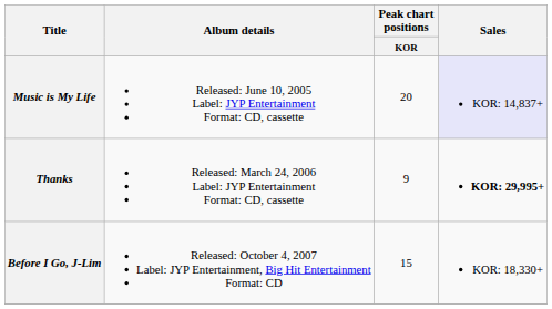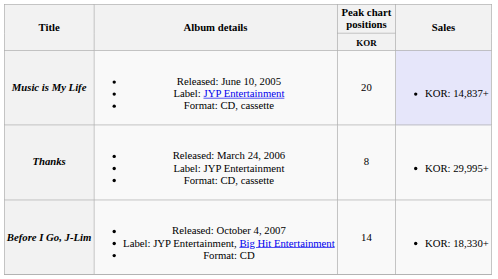Thanks | Peak chart positions / KOR: 9 -> 8
Thanks | Sales: bold -> normal
Before I Go, J-Lim | Peak chart positions / KOR: 15 -> 14
